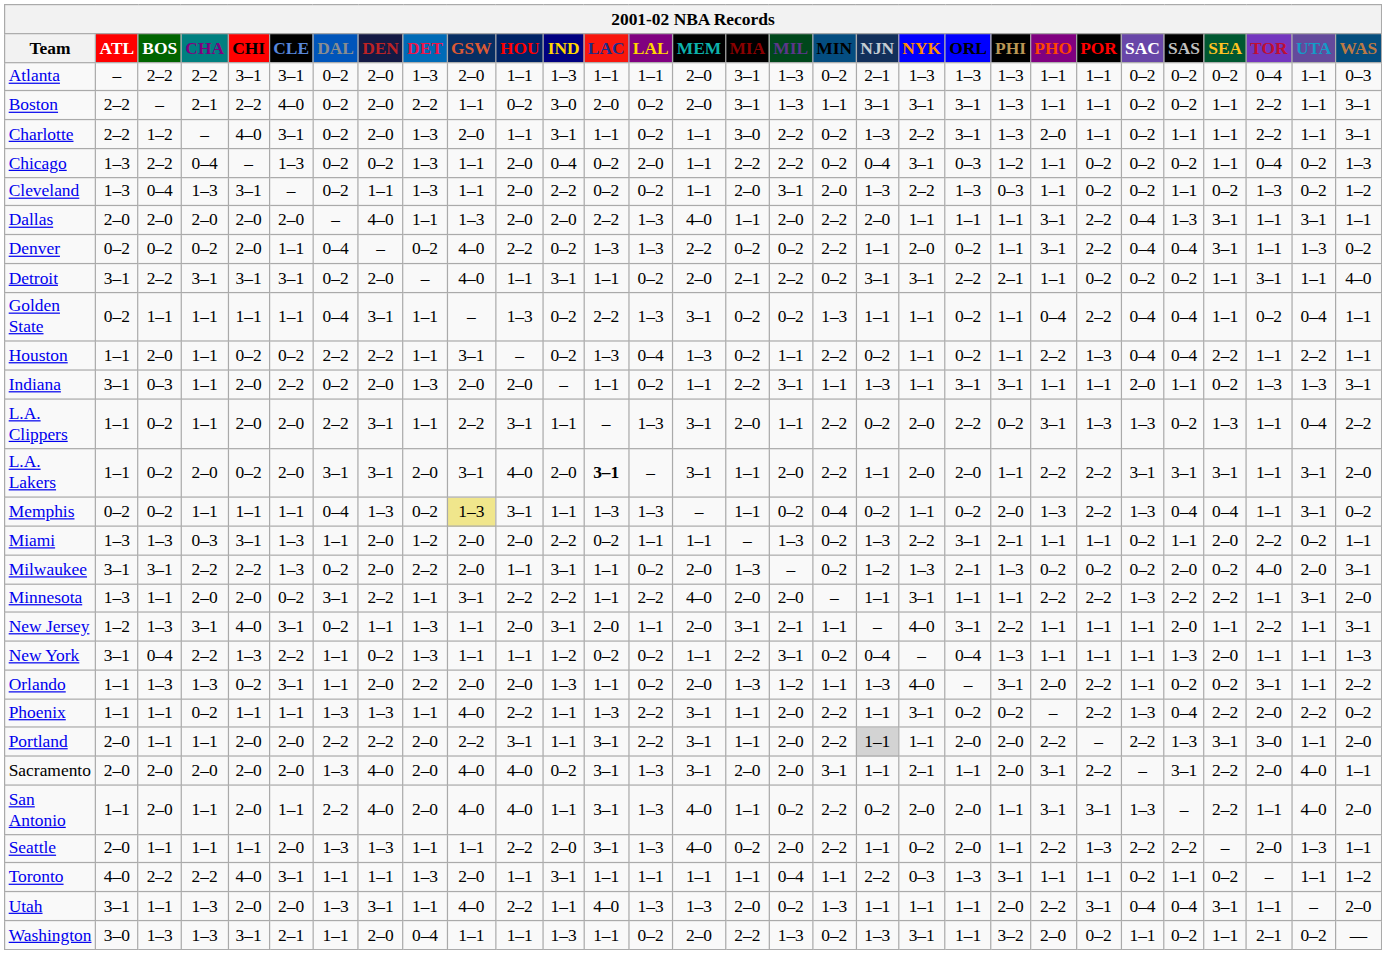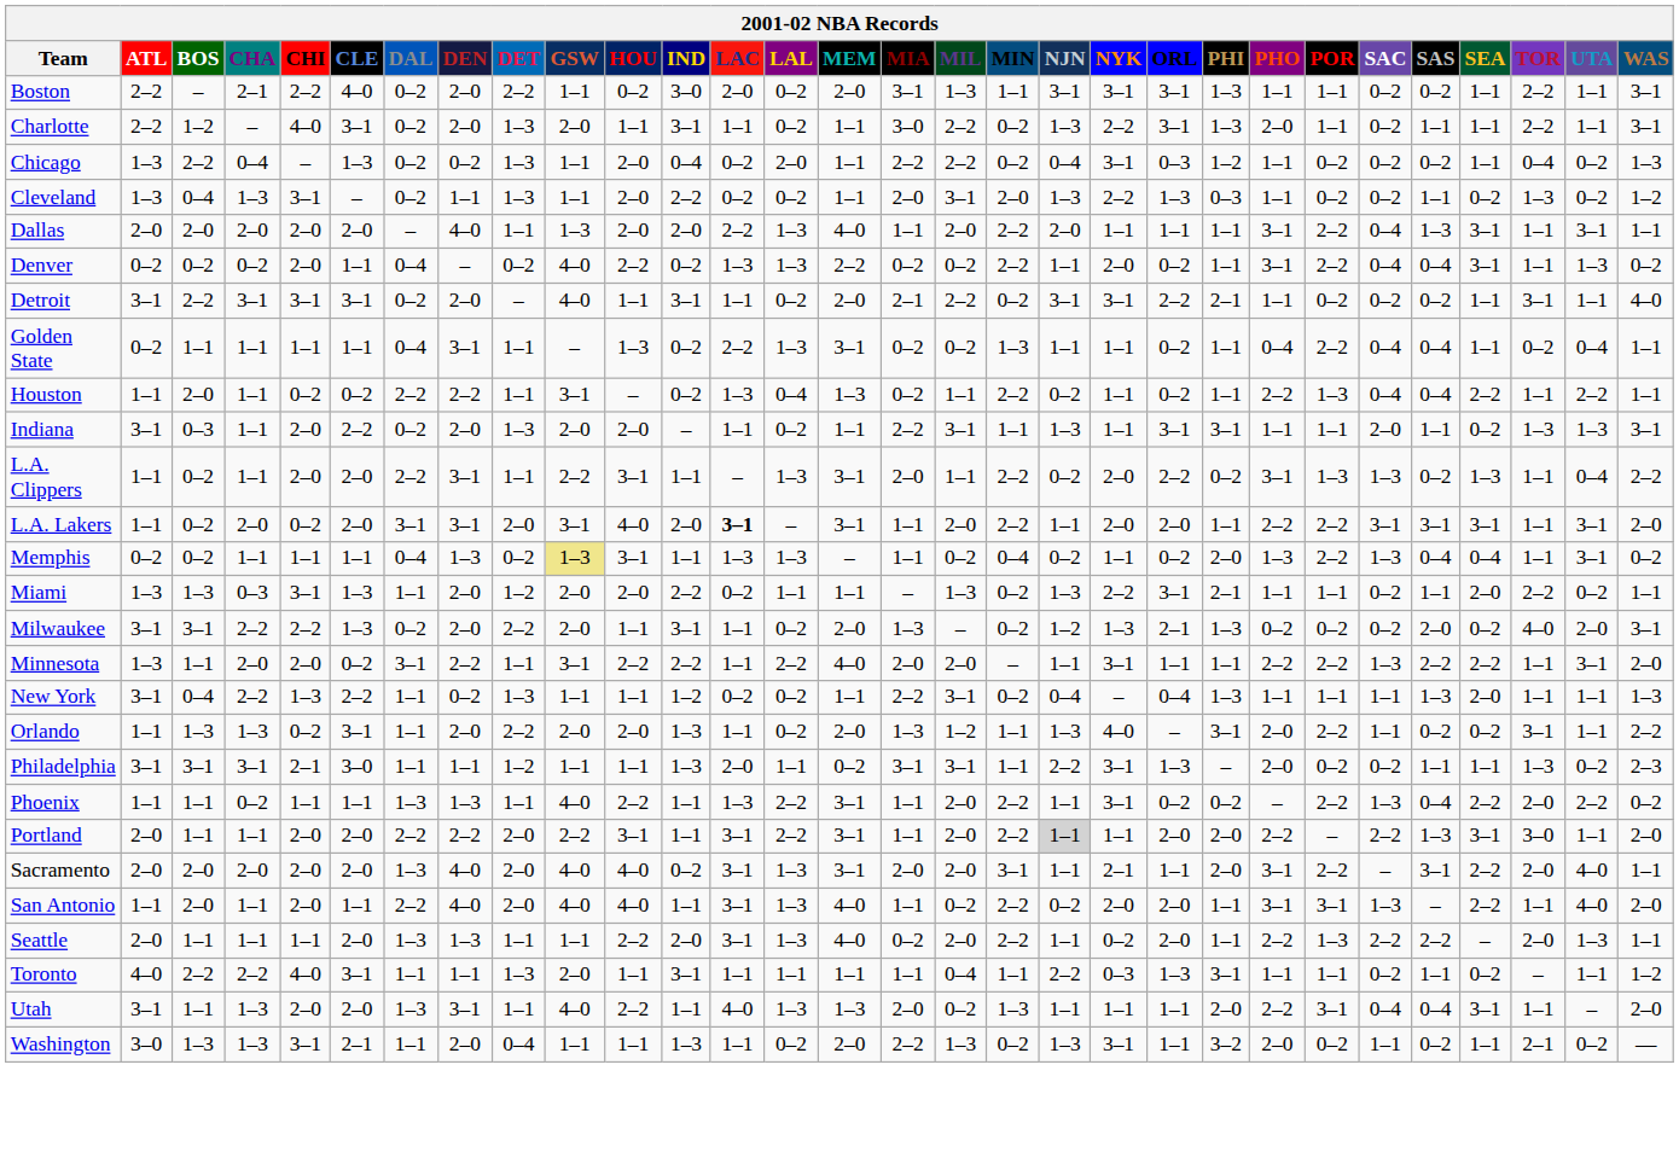- row: Atlanta | – | 2–2 | 2–2 | 3–1 | 3–1 | 0–2 | 2–0 | 1–3 | 2–0 | 1–1 | 1–3 | 1–1 | 1–1 | 2–0 | 3–1 | 1–3 | 0–2 | 2–1 | 1–3 | 1–3 | 1–3 | 1–1 | 1–1 | 0–2 | 0–2 | 0–2 | 0–4 | 1–1 | 0–3
- row: New Jersey | 1–2 | 1–3 | 3–1 | 4–0 | 3–1 | 0–2 | 1–1 | 1–3 | 1–1 | 2–0 | 3–1 | 2–0 | 1–1 | 2–0 | 3–1 | 2–1 | 1–1 | – | 4–0 | 3–1 | 2–2 | 1–1 | 1–1 | 1–1 | 2–0 | 1–1 | 2–2 | 1–1 | 3–1
+ row: Philadelphia | 3–1 | 3–1 | 3–1 | 2–1 | 3–0 | 1–1 | 1–1 | 1–2 | 1–1 | 1–1 | 1–3 | 2–0 | 1–1 | 0–2 | 3–1 | 3–1 | 1–1 | 2–2 | 3–1 | 1–3 | – | 2–0 | 0–2 | 0–2 | 1–1 | 1–1 | 1–3 | 0–2 | 2–3
